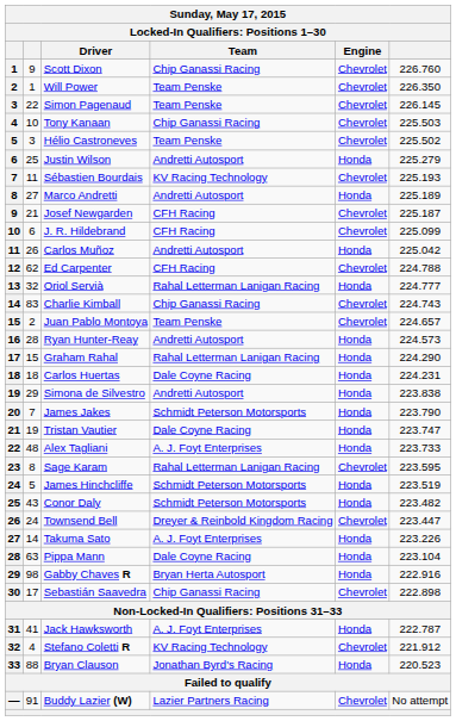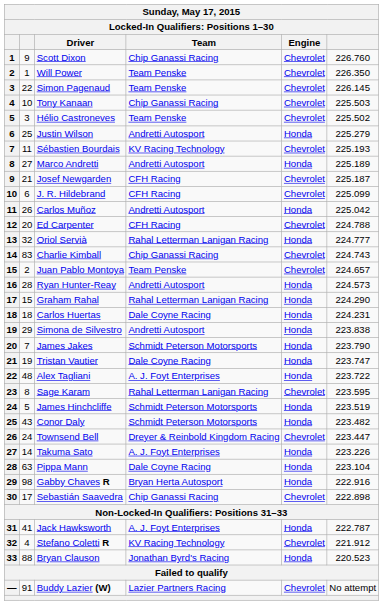Ed Carpenter | column 2: 62 -> 20
Alex Tagliani | column 6: 223.733 -> 223.722
